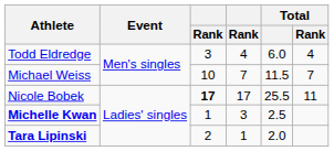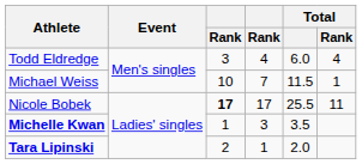Michael Weiss | Total / Rank: 7 -> 1
Michelle Kwan | Total: 2.5 -> 3.5
